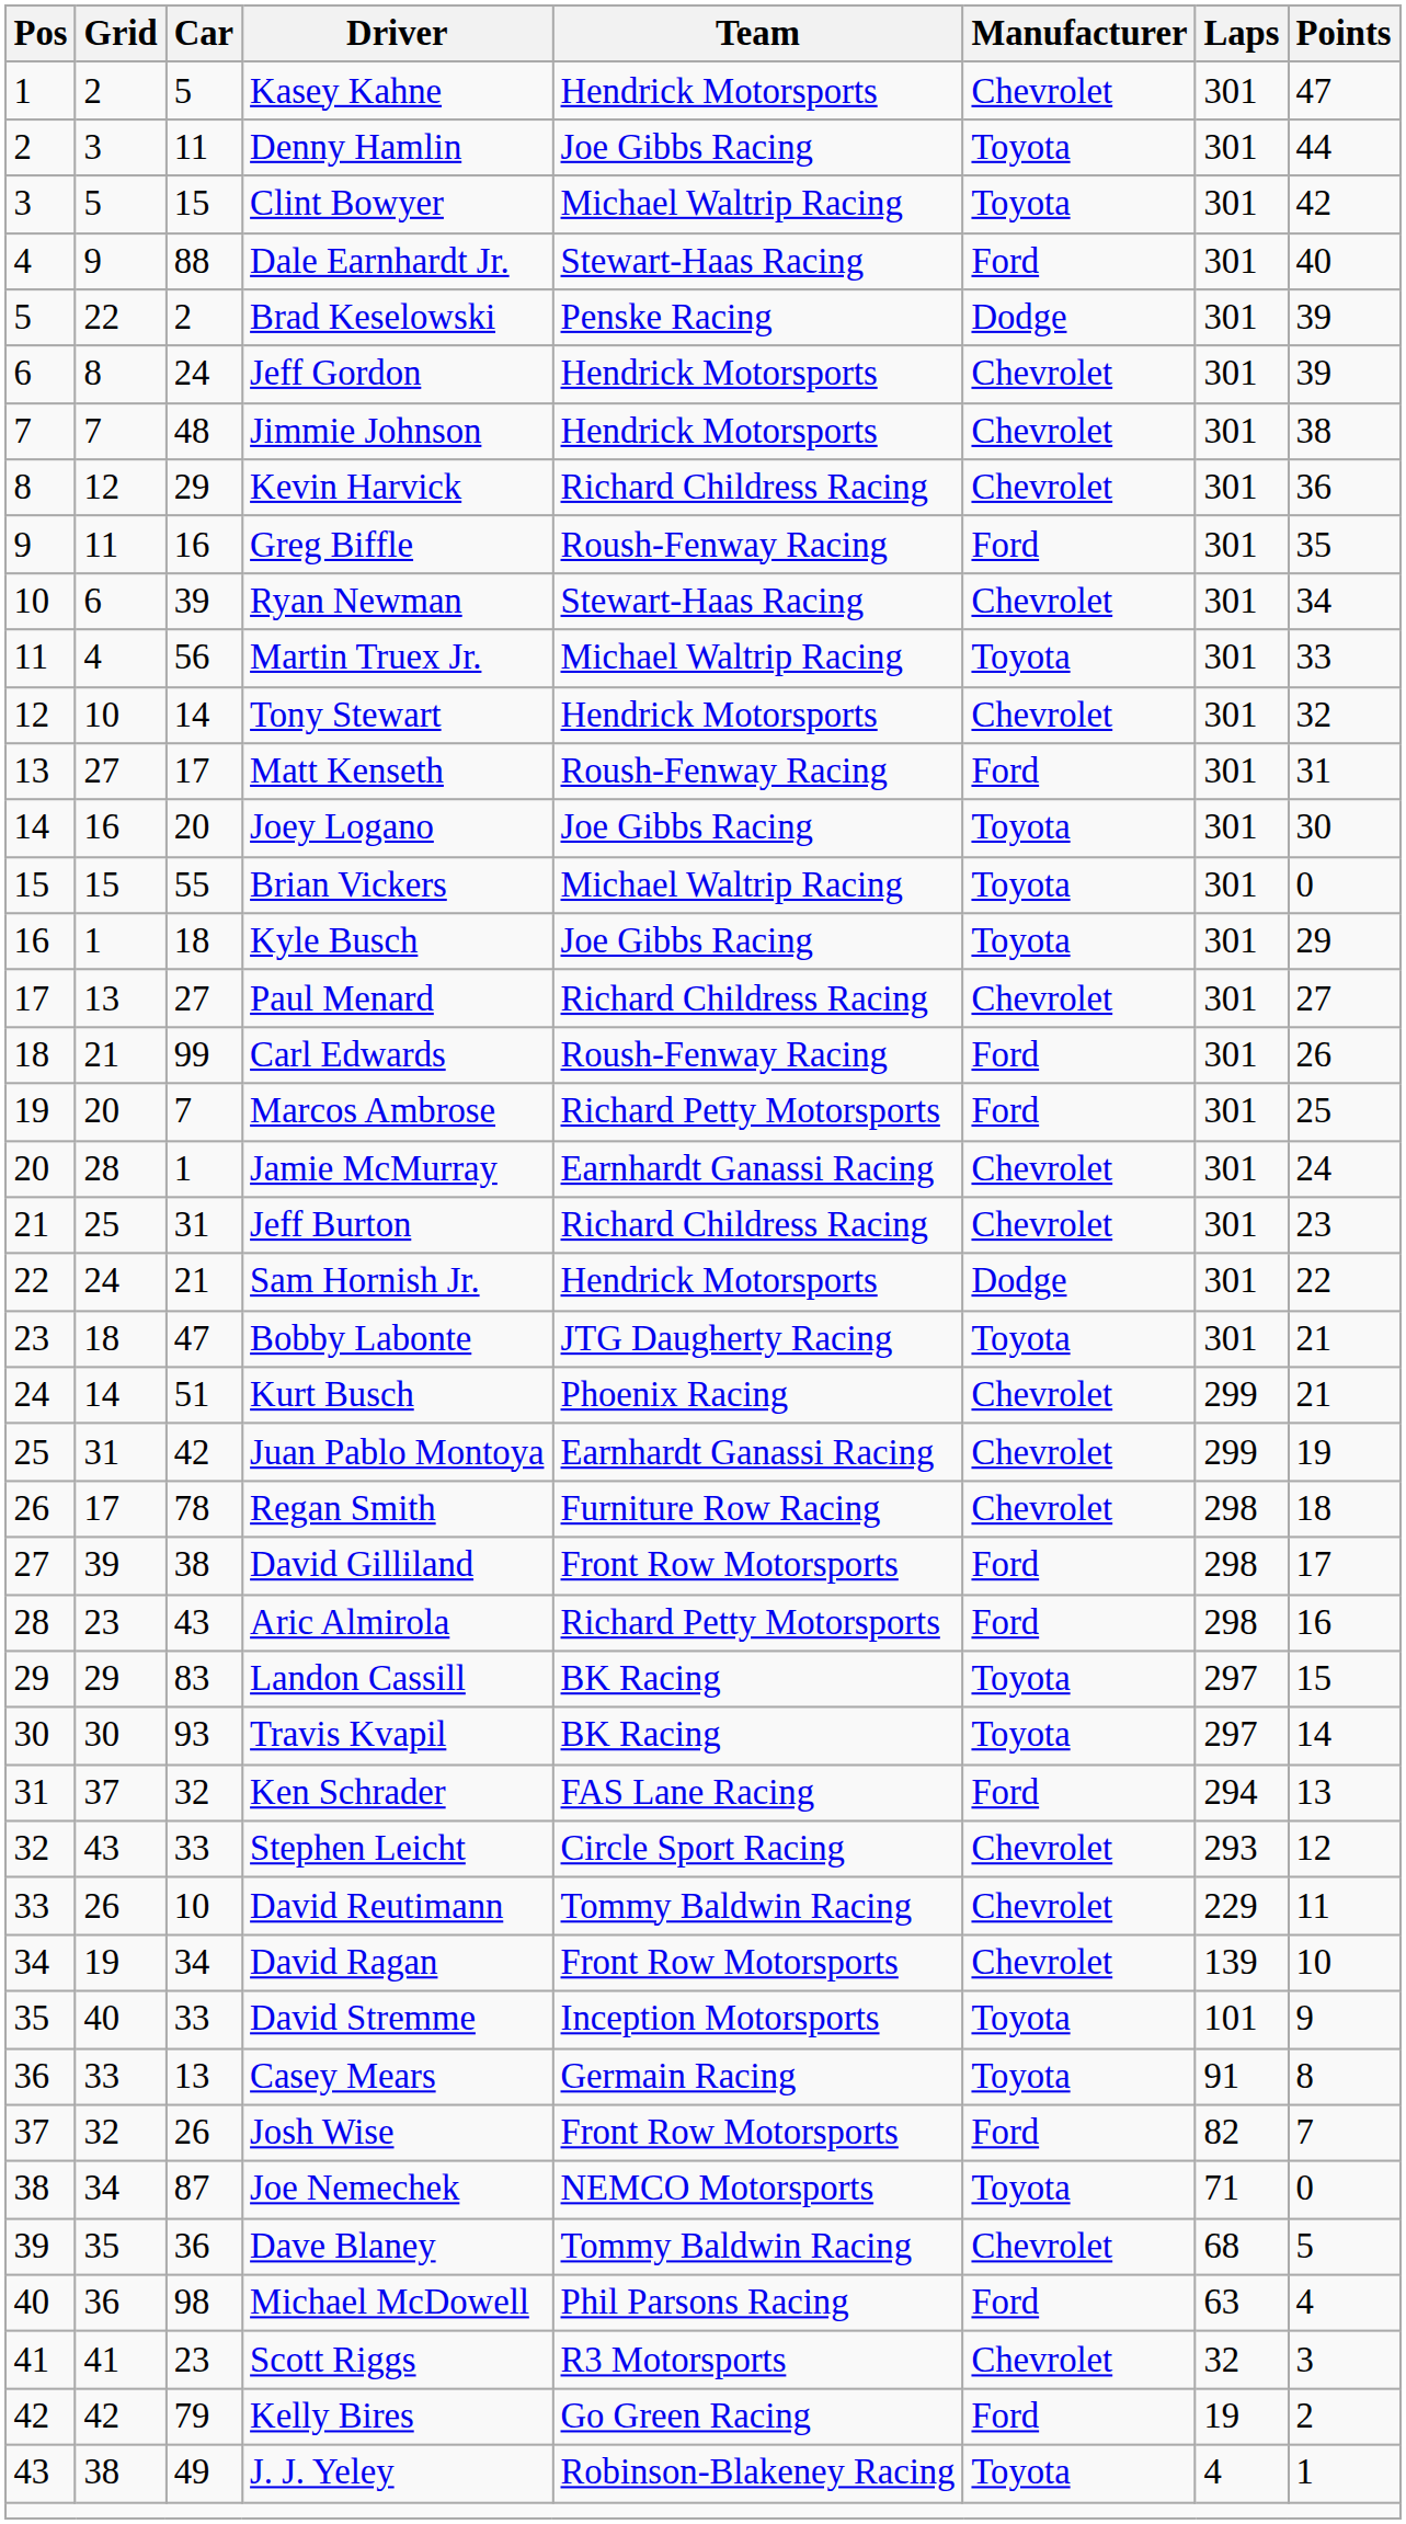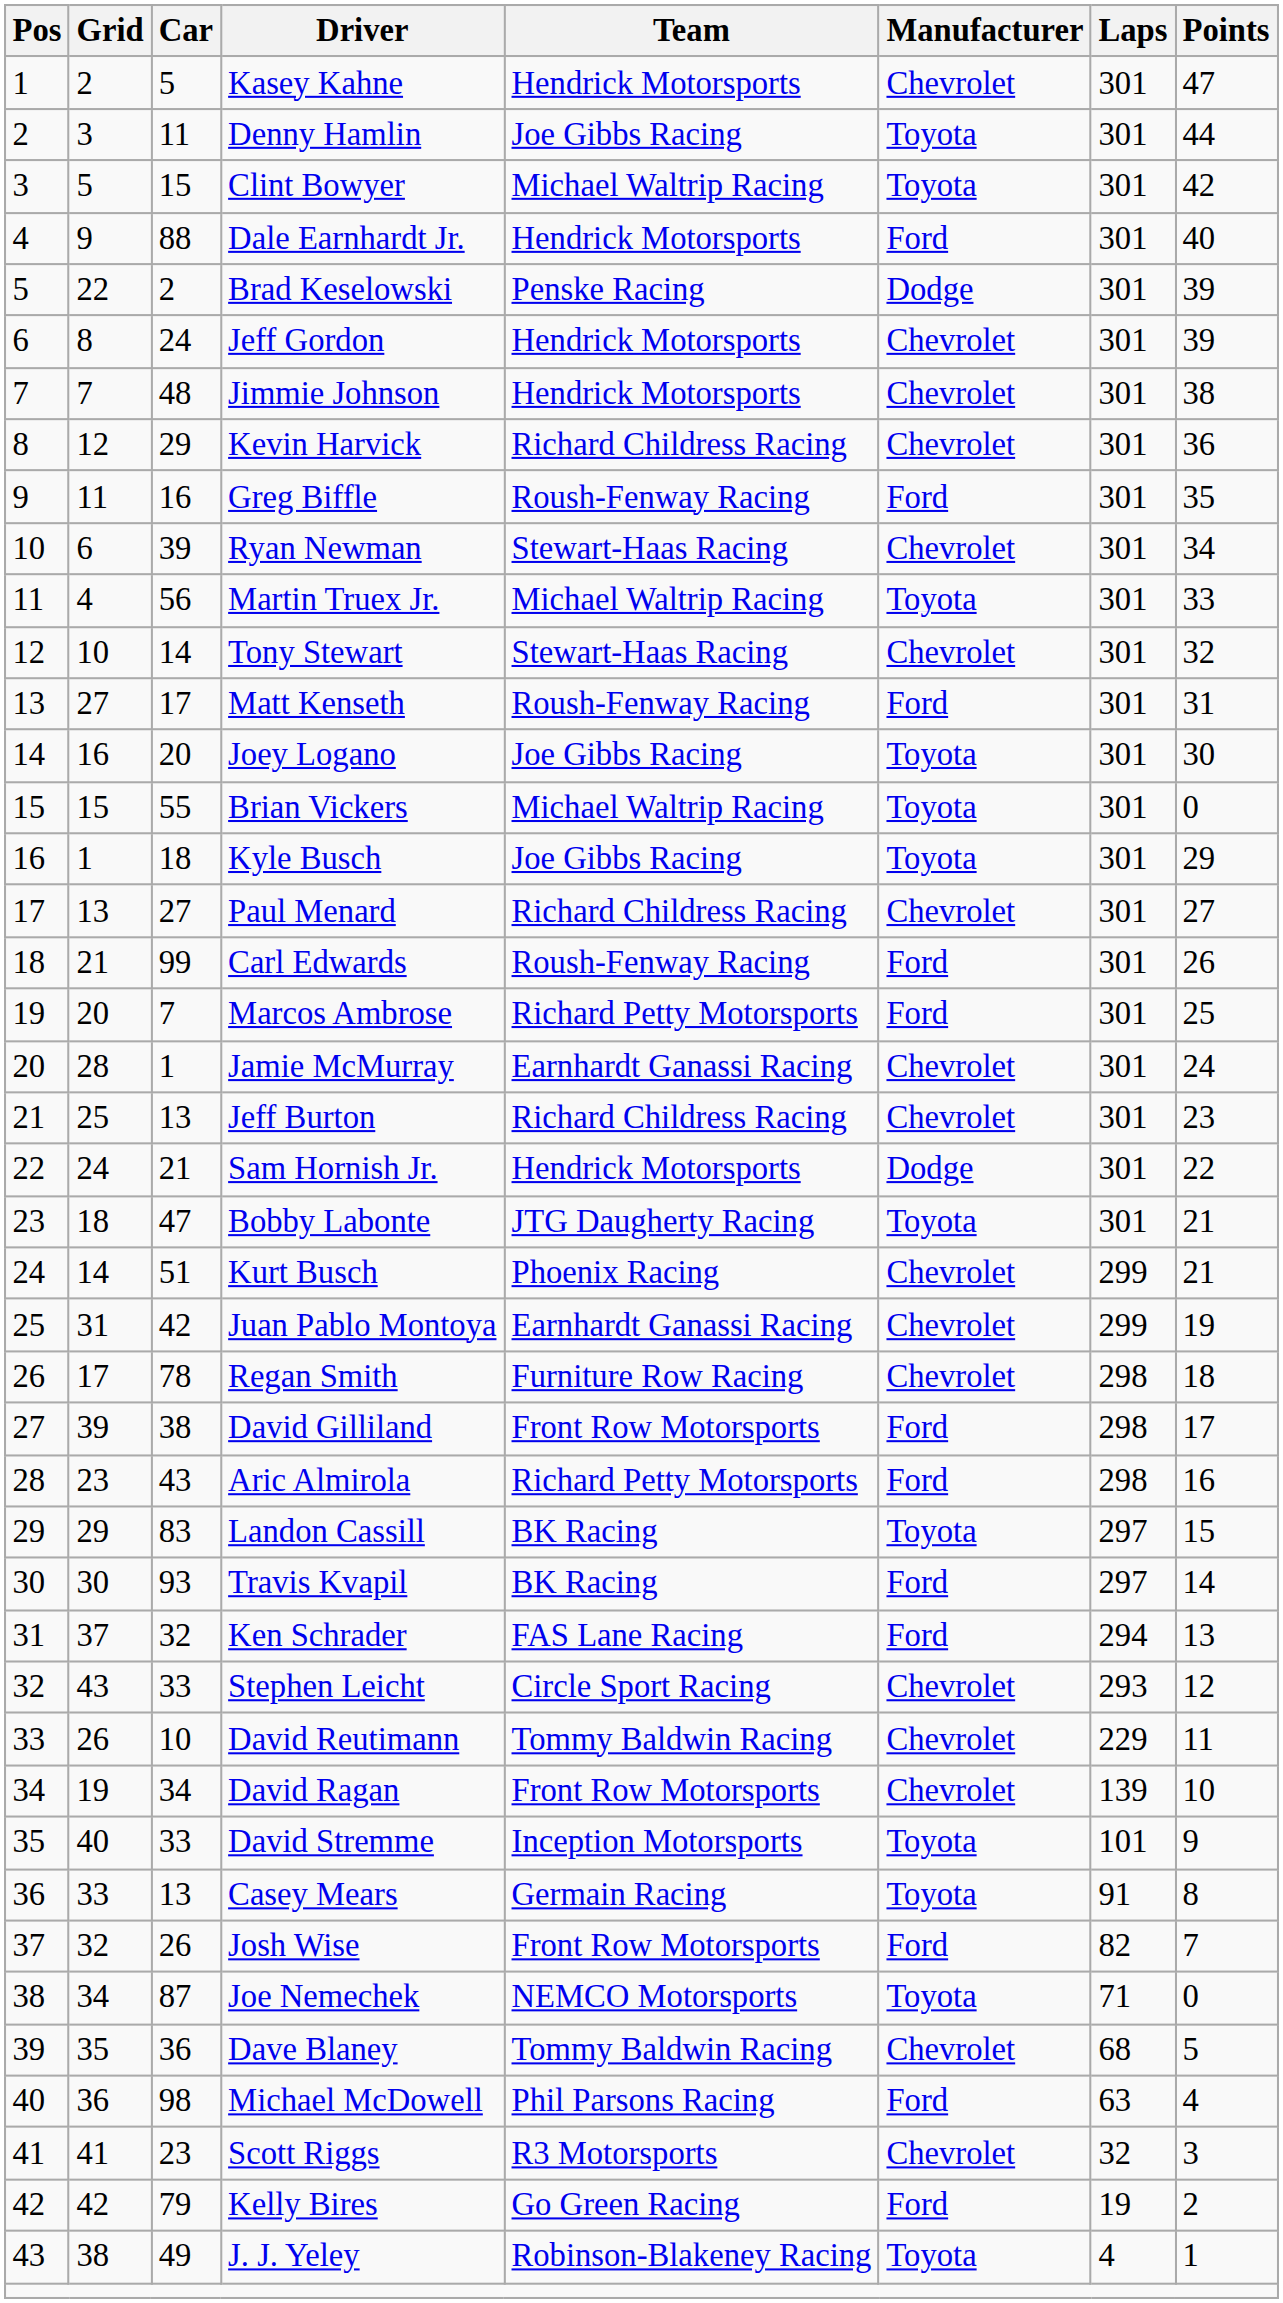Dale Earnhardt Jr. | Team: Stewart-Haas Racing -> Hendrick Motorsports
Tony Stewart | Team: Hendrick Motorsports -> Stewart-Haas Racing
Jeff Burton | Car: 31 -> 13
Travis Kvapil | Manufacturer: Toyota -> Ford
